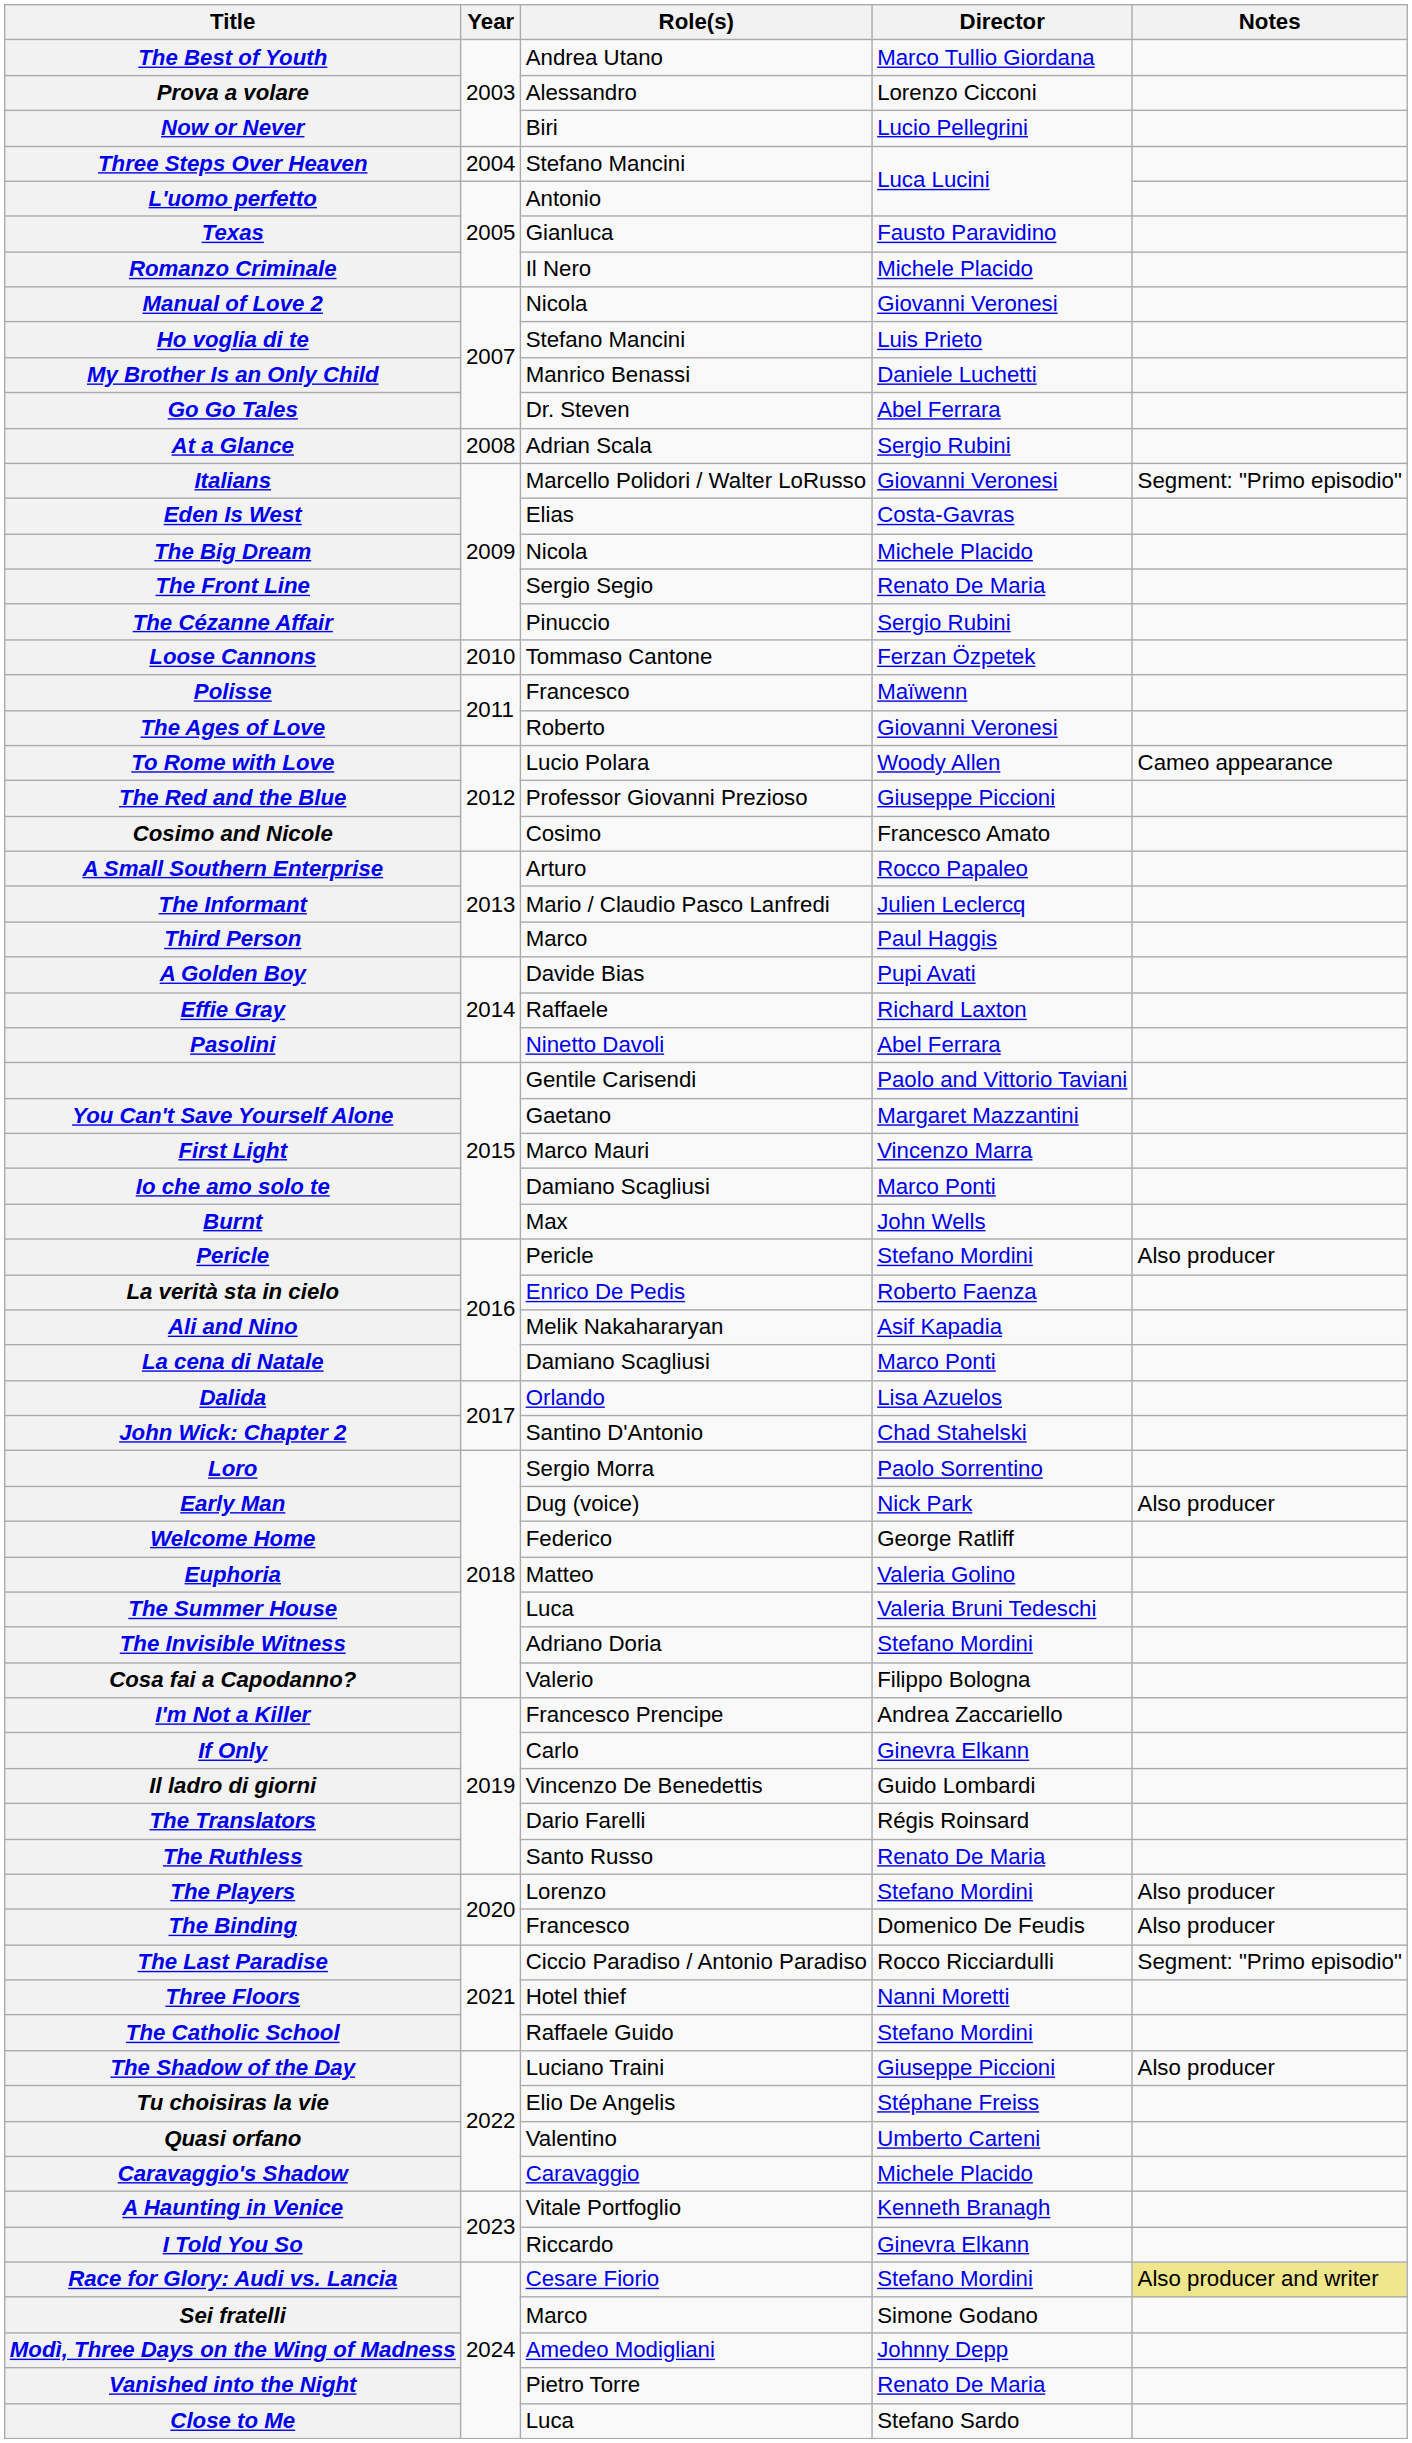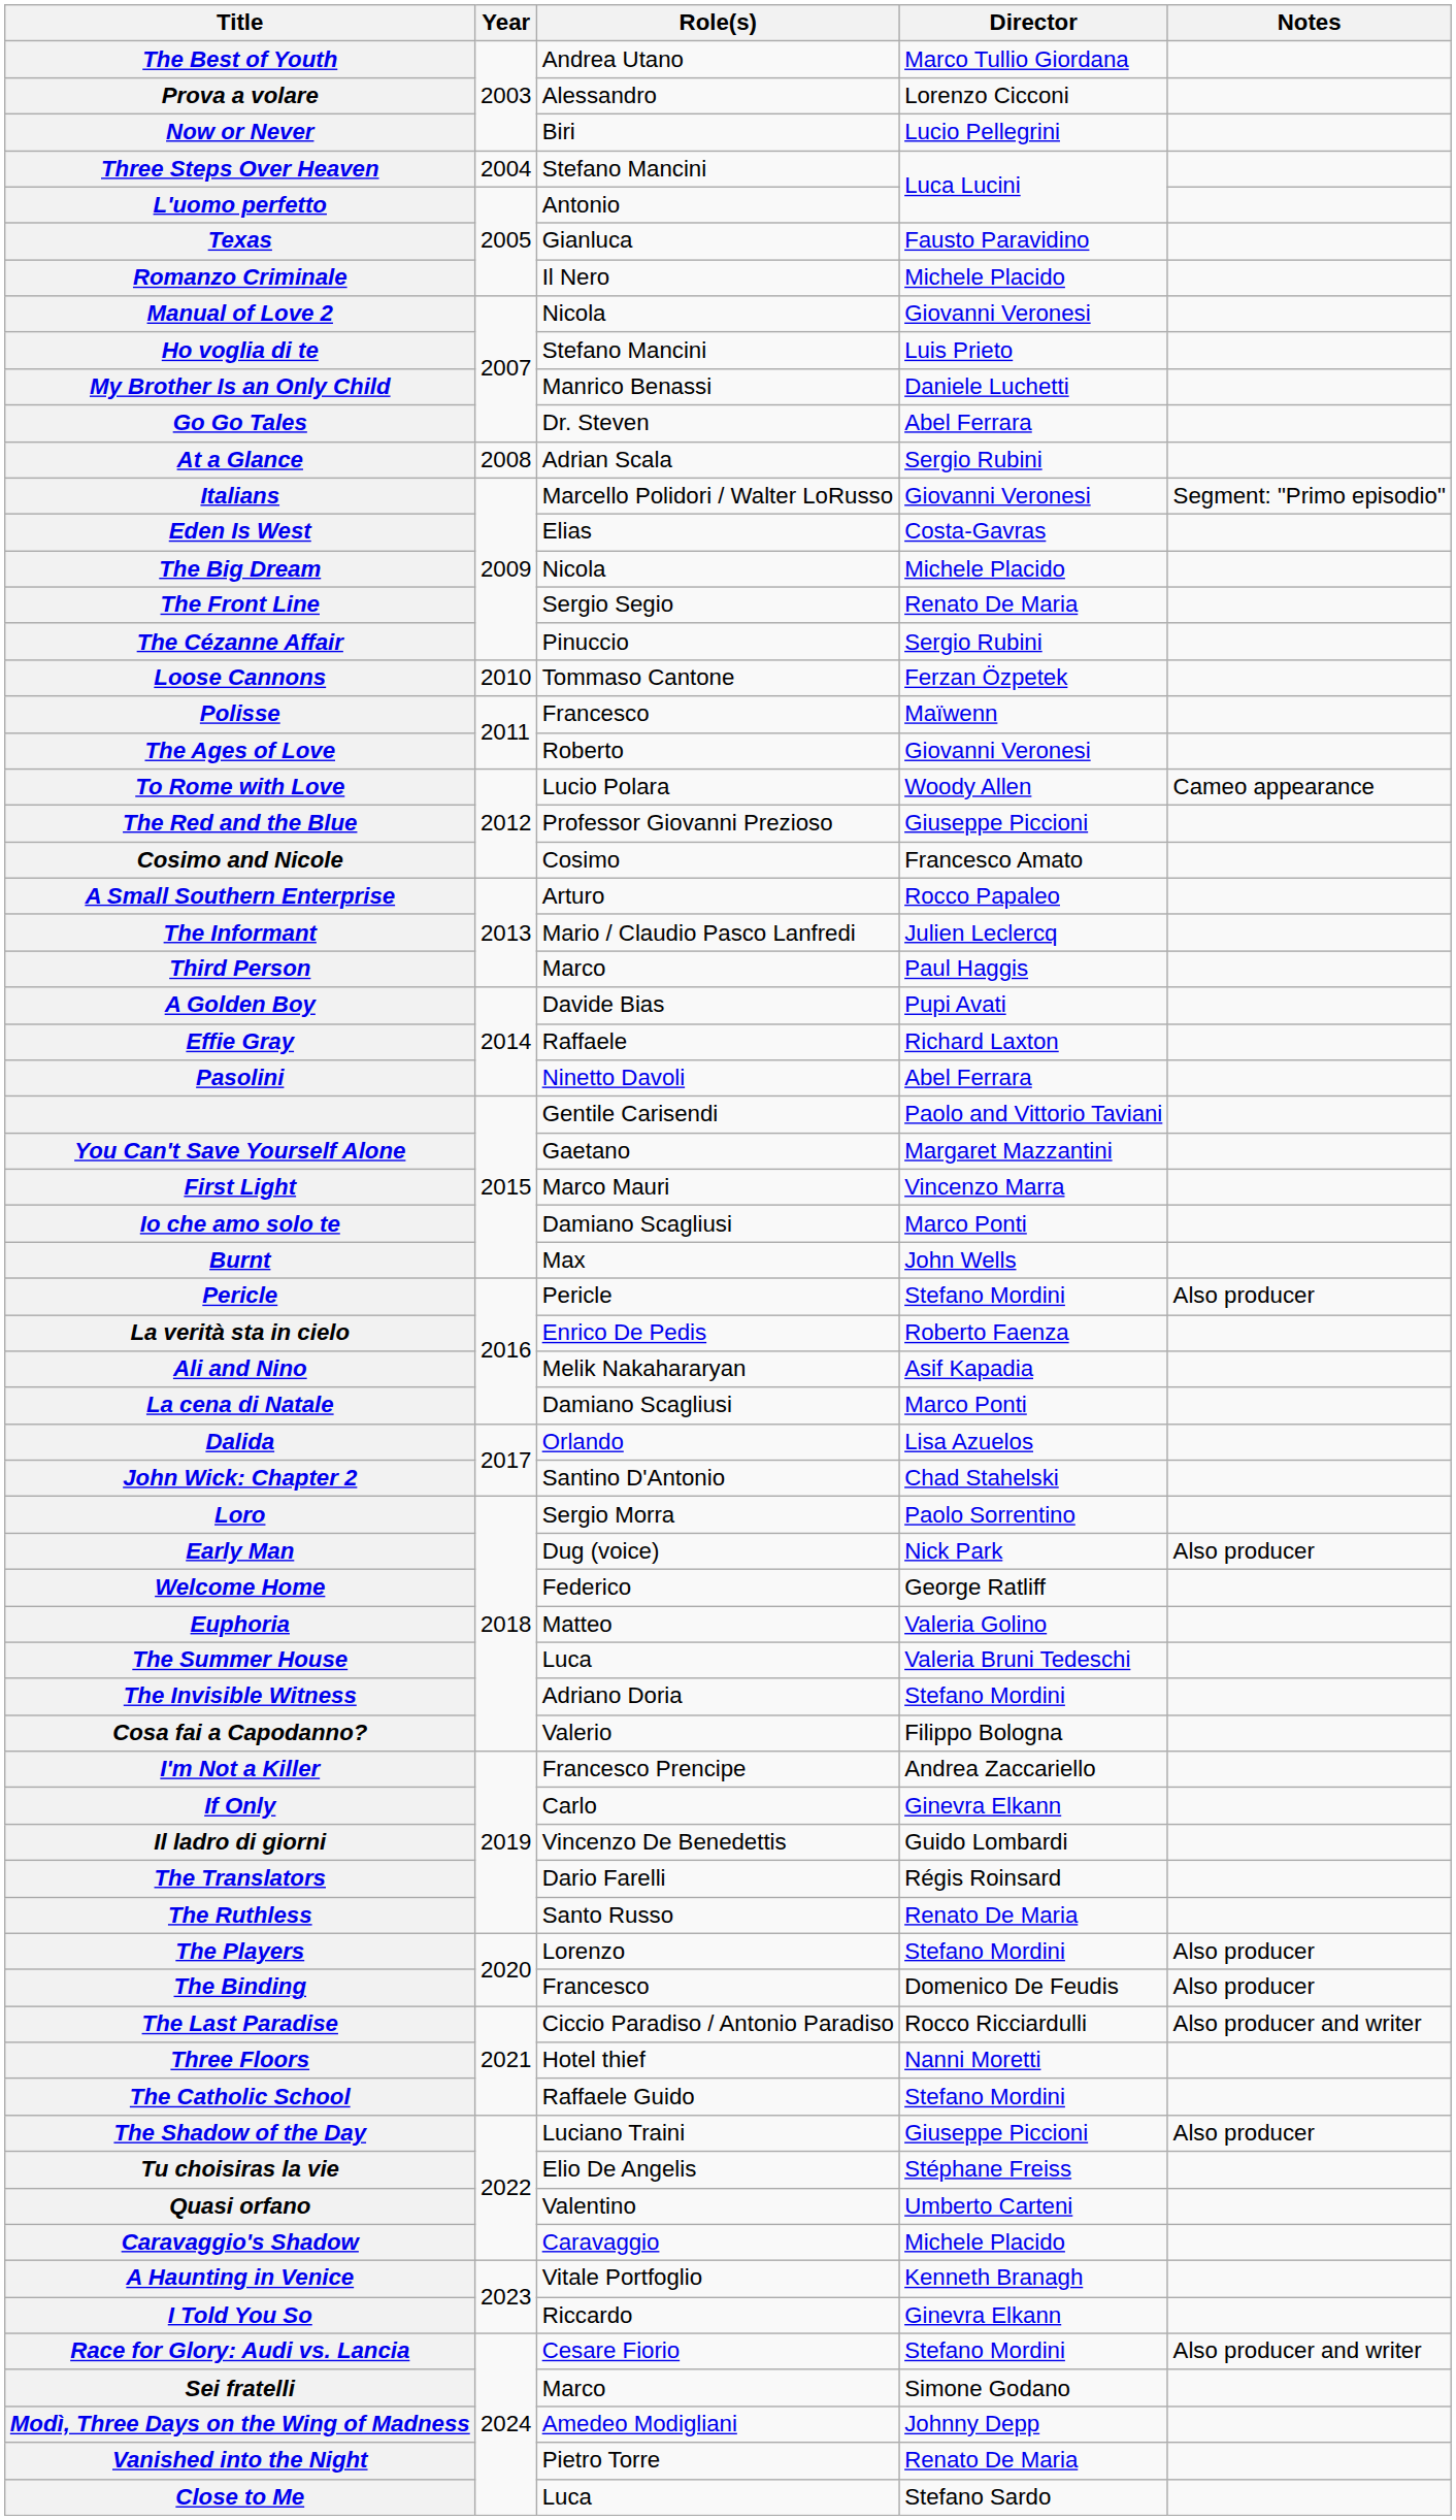The Last Paradise | Notes: Segment: "Primo episodio" -> Also producer and writer
Race for Glory: Audi vs. Lancia | Notes: khaki background -> no background
